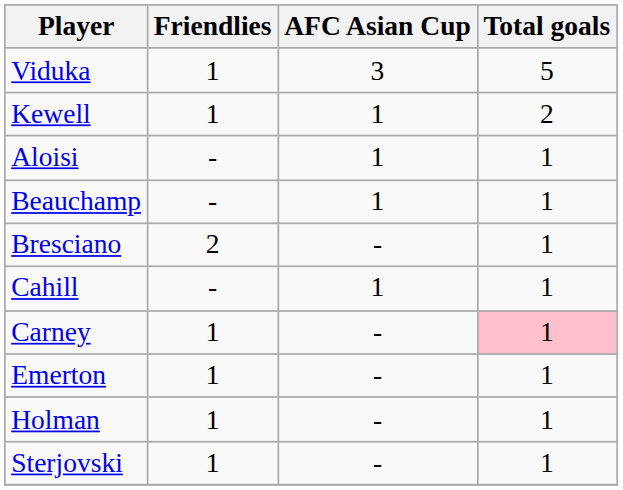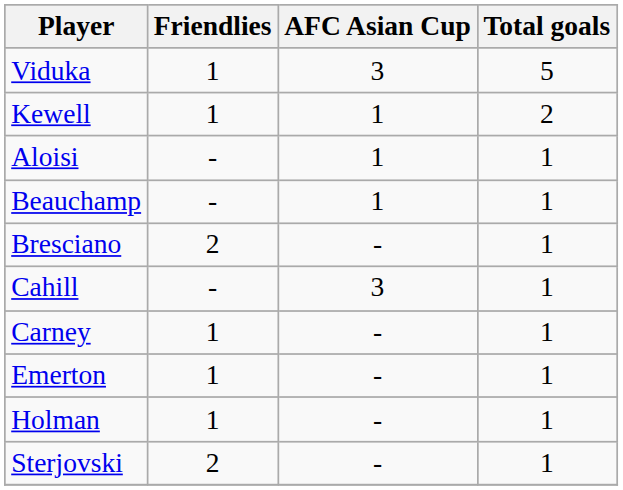Cahill | AFC Asian Cup: 1 -> 3
Carney | Total goals: pink background -> no background
Sterjovski | Friendlies: 1 -> 2
